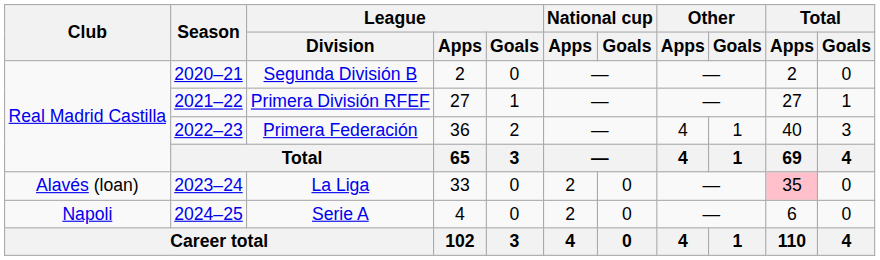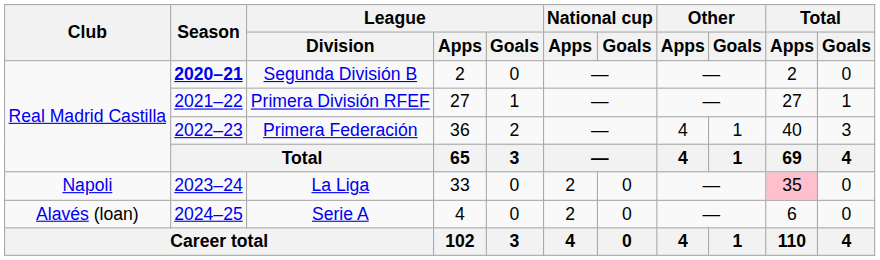Segunda División B | Season: normal -> bold
La Liga | Club: Alavés (loan) -> Napoli
Serie A | Club: Napoli -> Alavés (loan)
